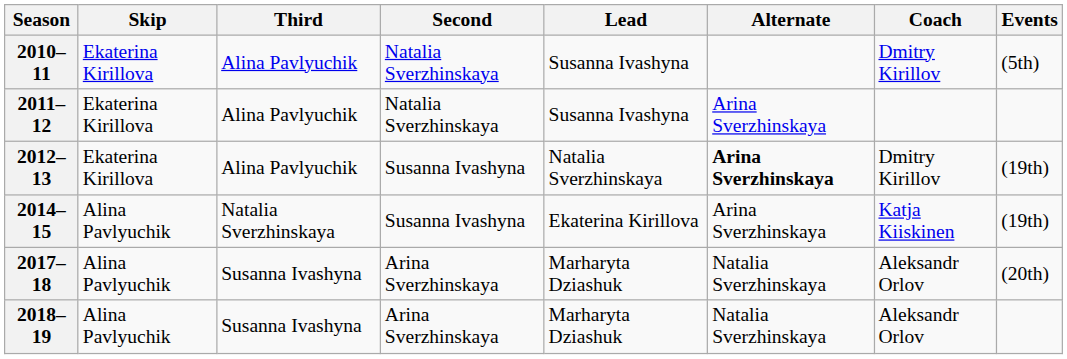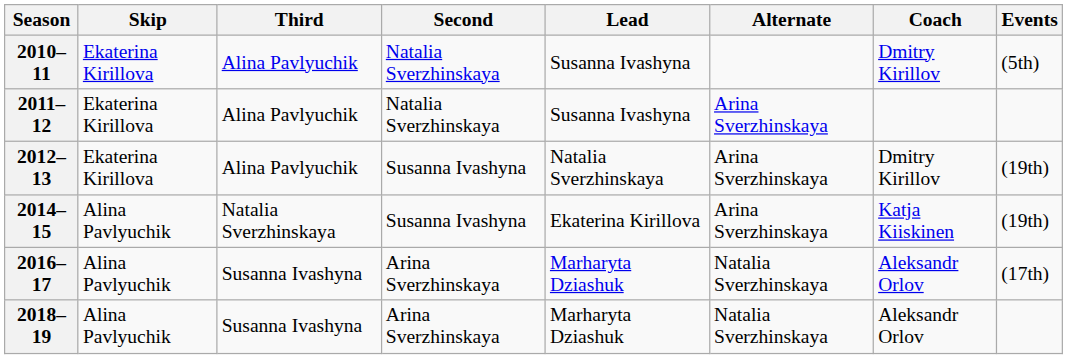2012–13 | Alternate: bold -> normal
+ row: 2016–17 | Alina Pavlyuchik | Susanna Ivashyna | Arina Sverzhinskaya | Marharyta Dziashuk | Natalia Sverzhinskaya | Aleksandr Orlov | (17th)
- row: 2017–18 | Alina Pavlyuchik | Susanna Ivashyna | Arina Sverzhinskaya | Marharyta Dziashuk | Natalia Sverzhinskaya | Aleksandr Orlov | (20th)
